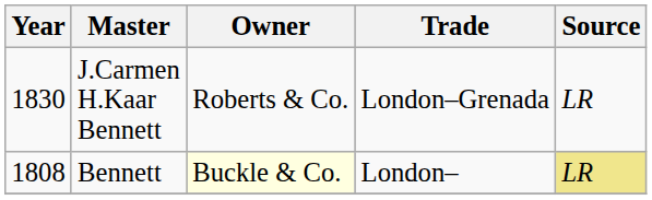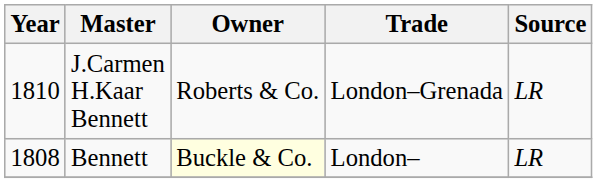J.Carmen H.Kaar Bennett | Year: 1830 -> 1810
Bennett | Source: khaki background -> no background
